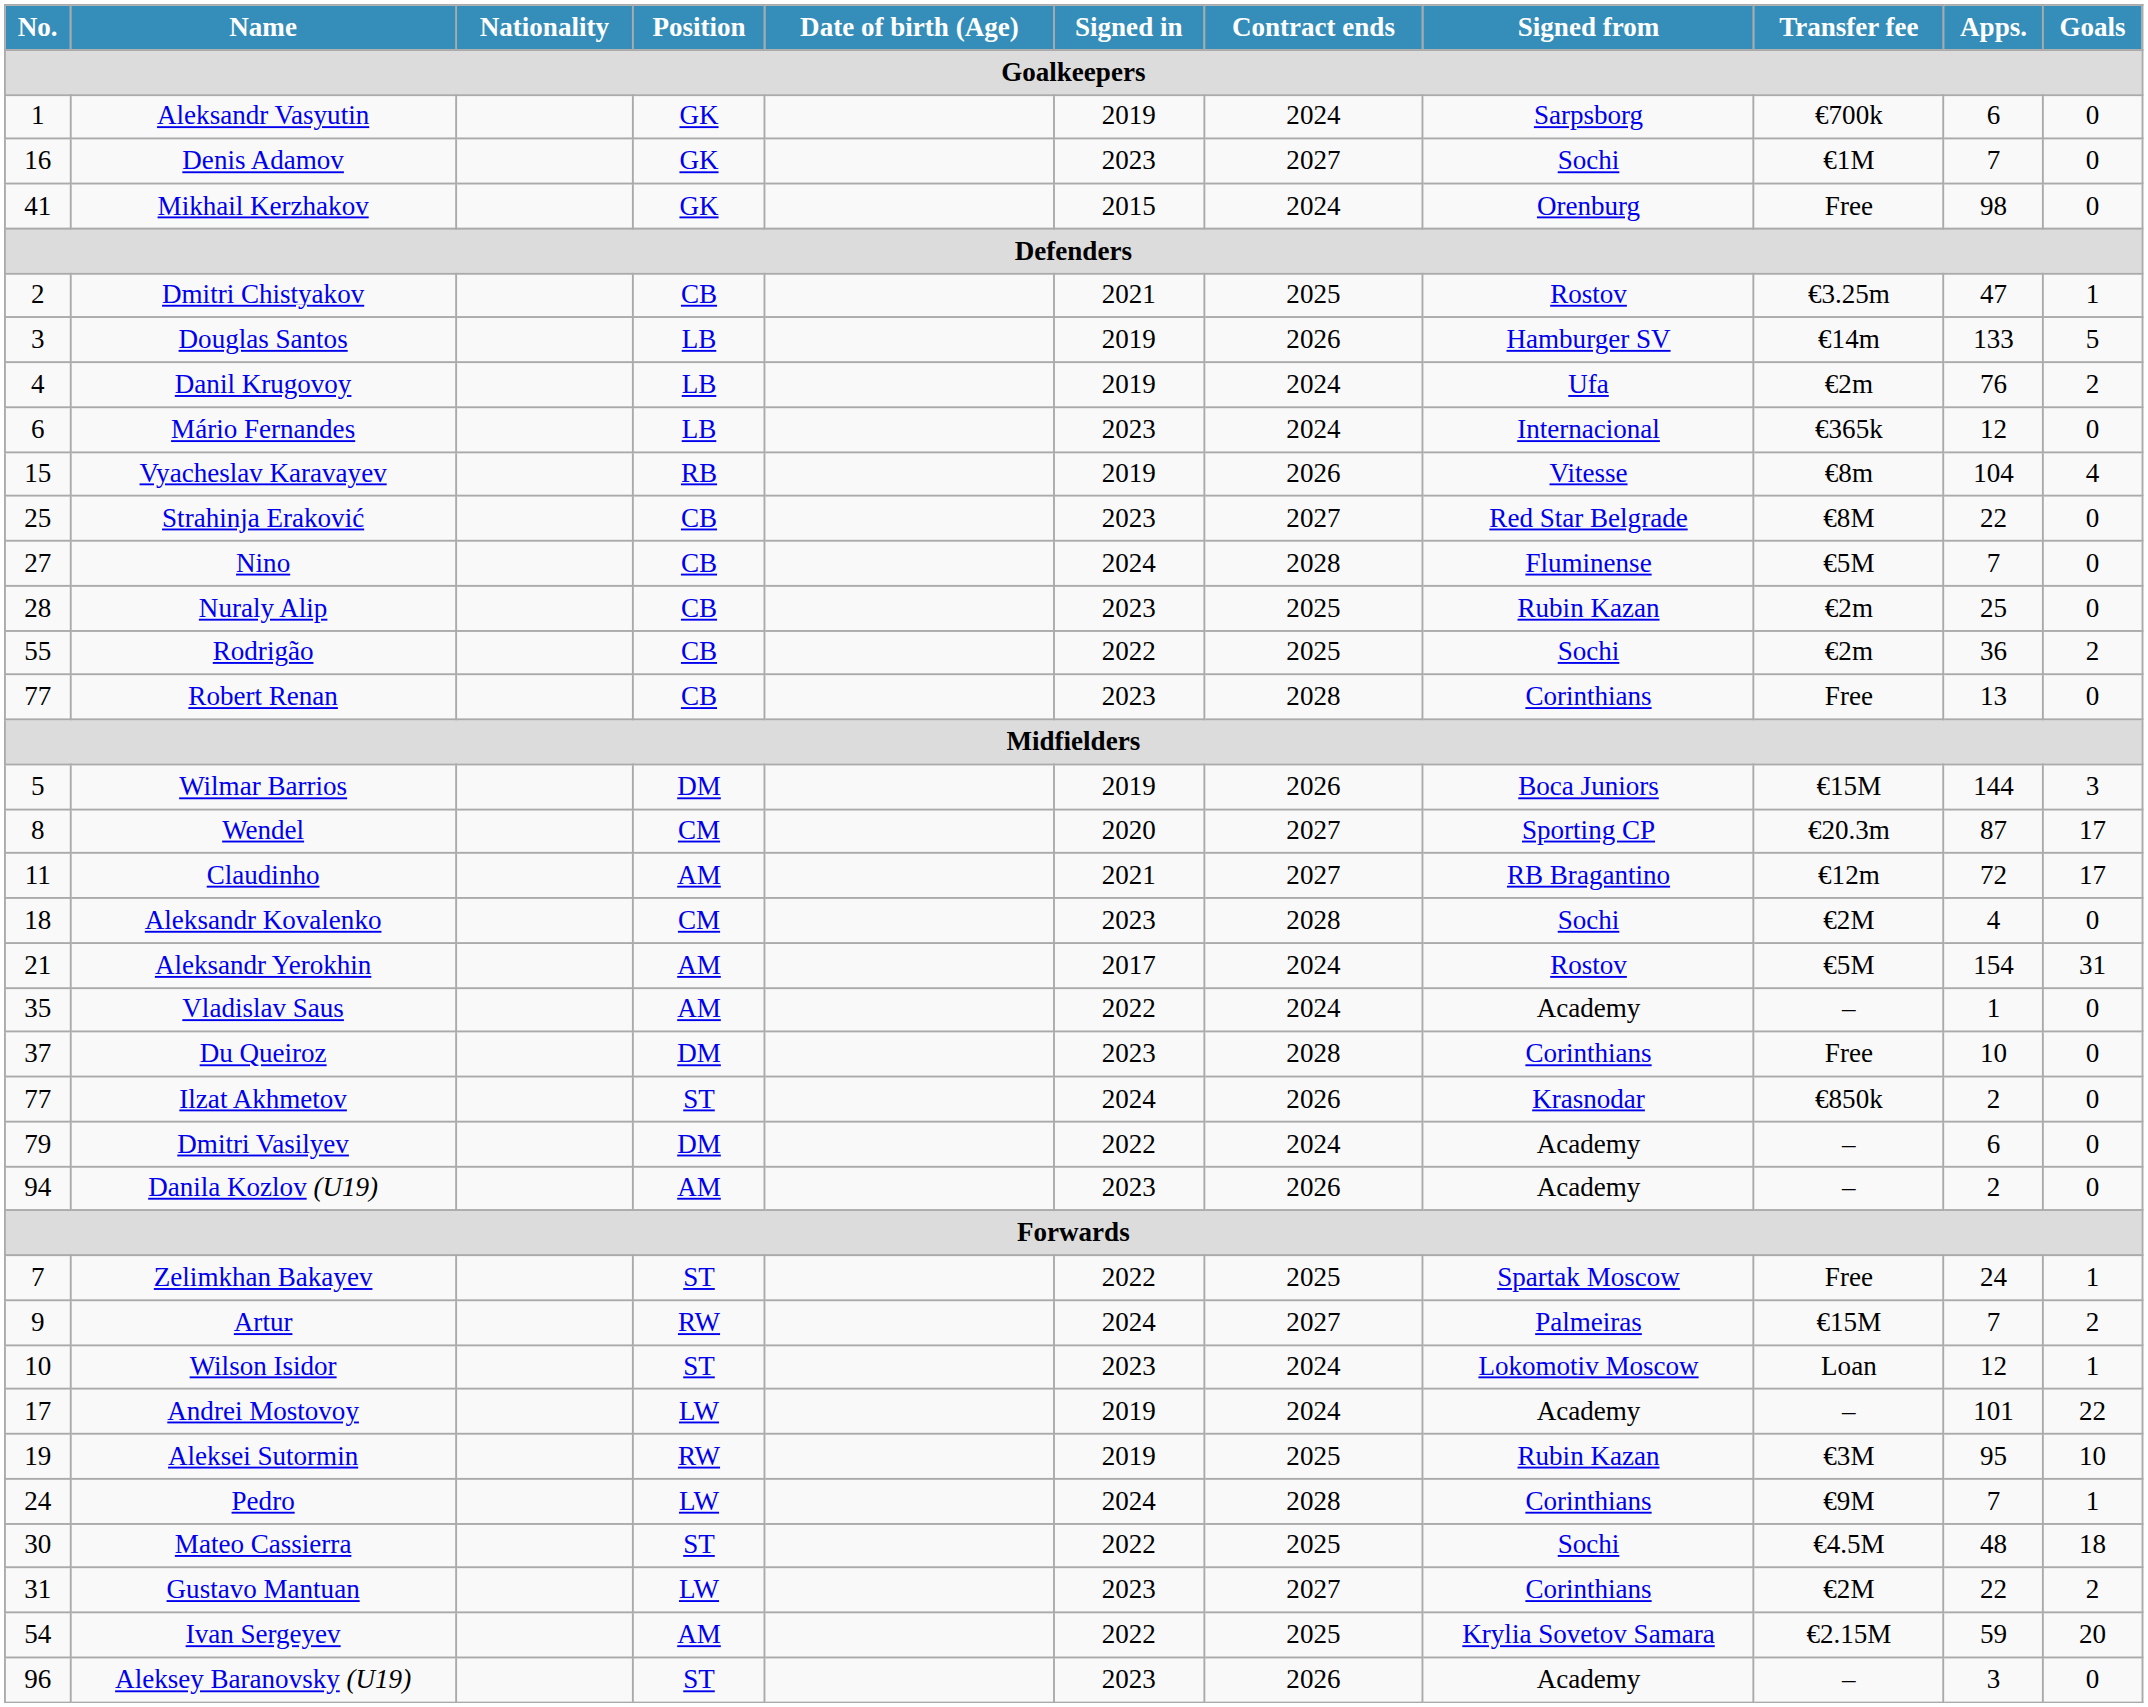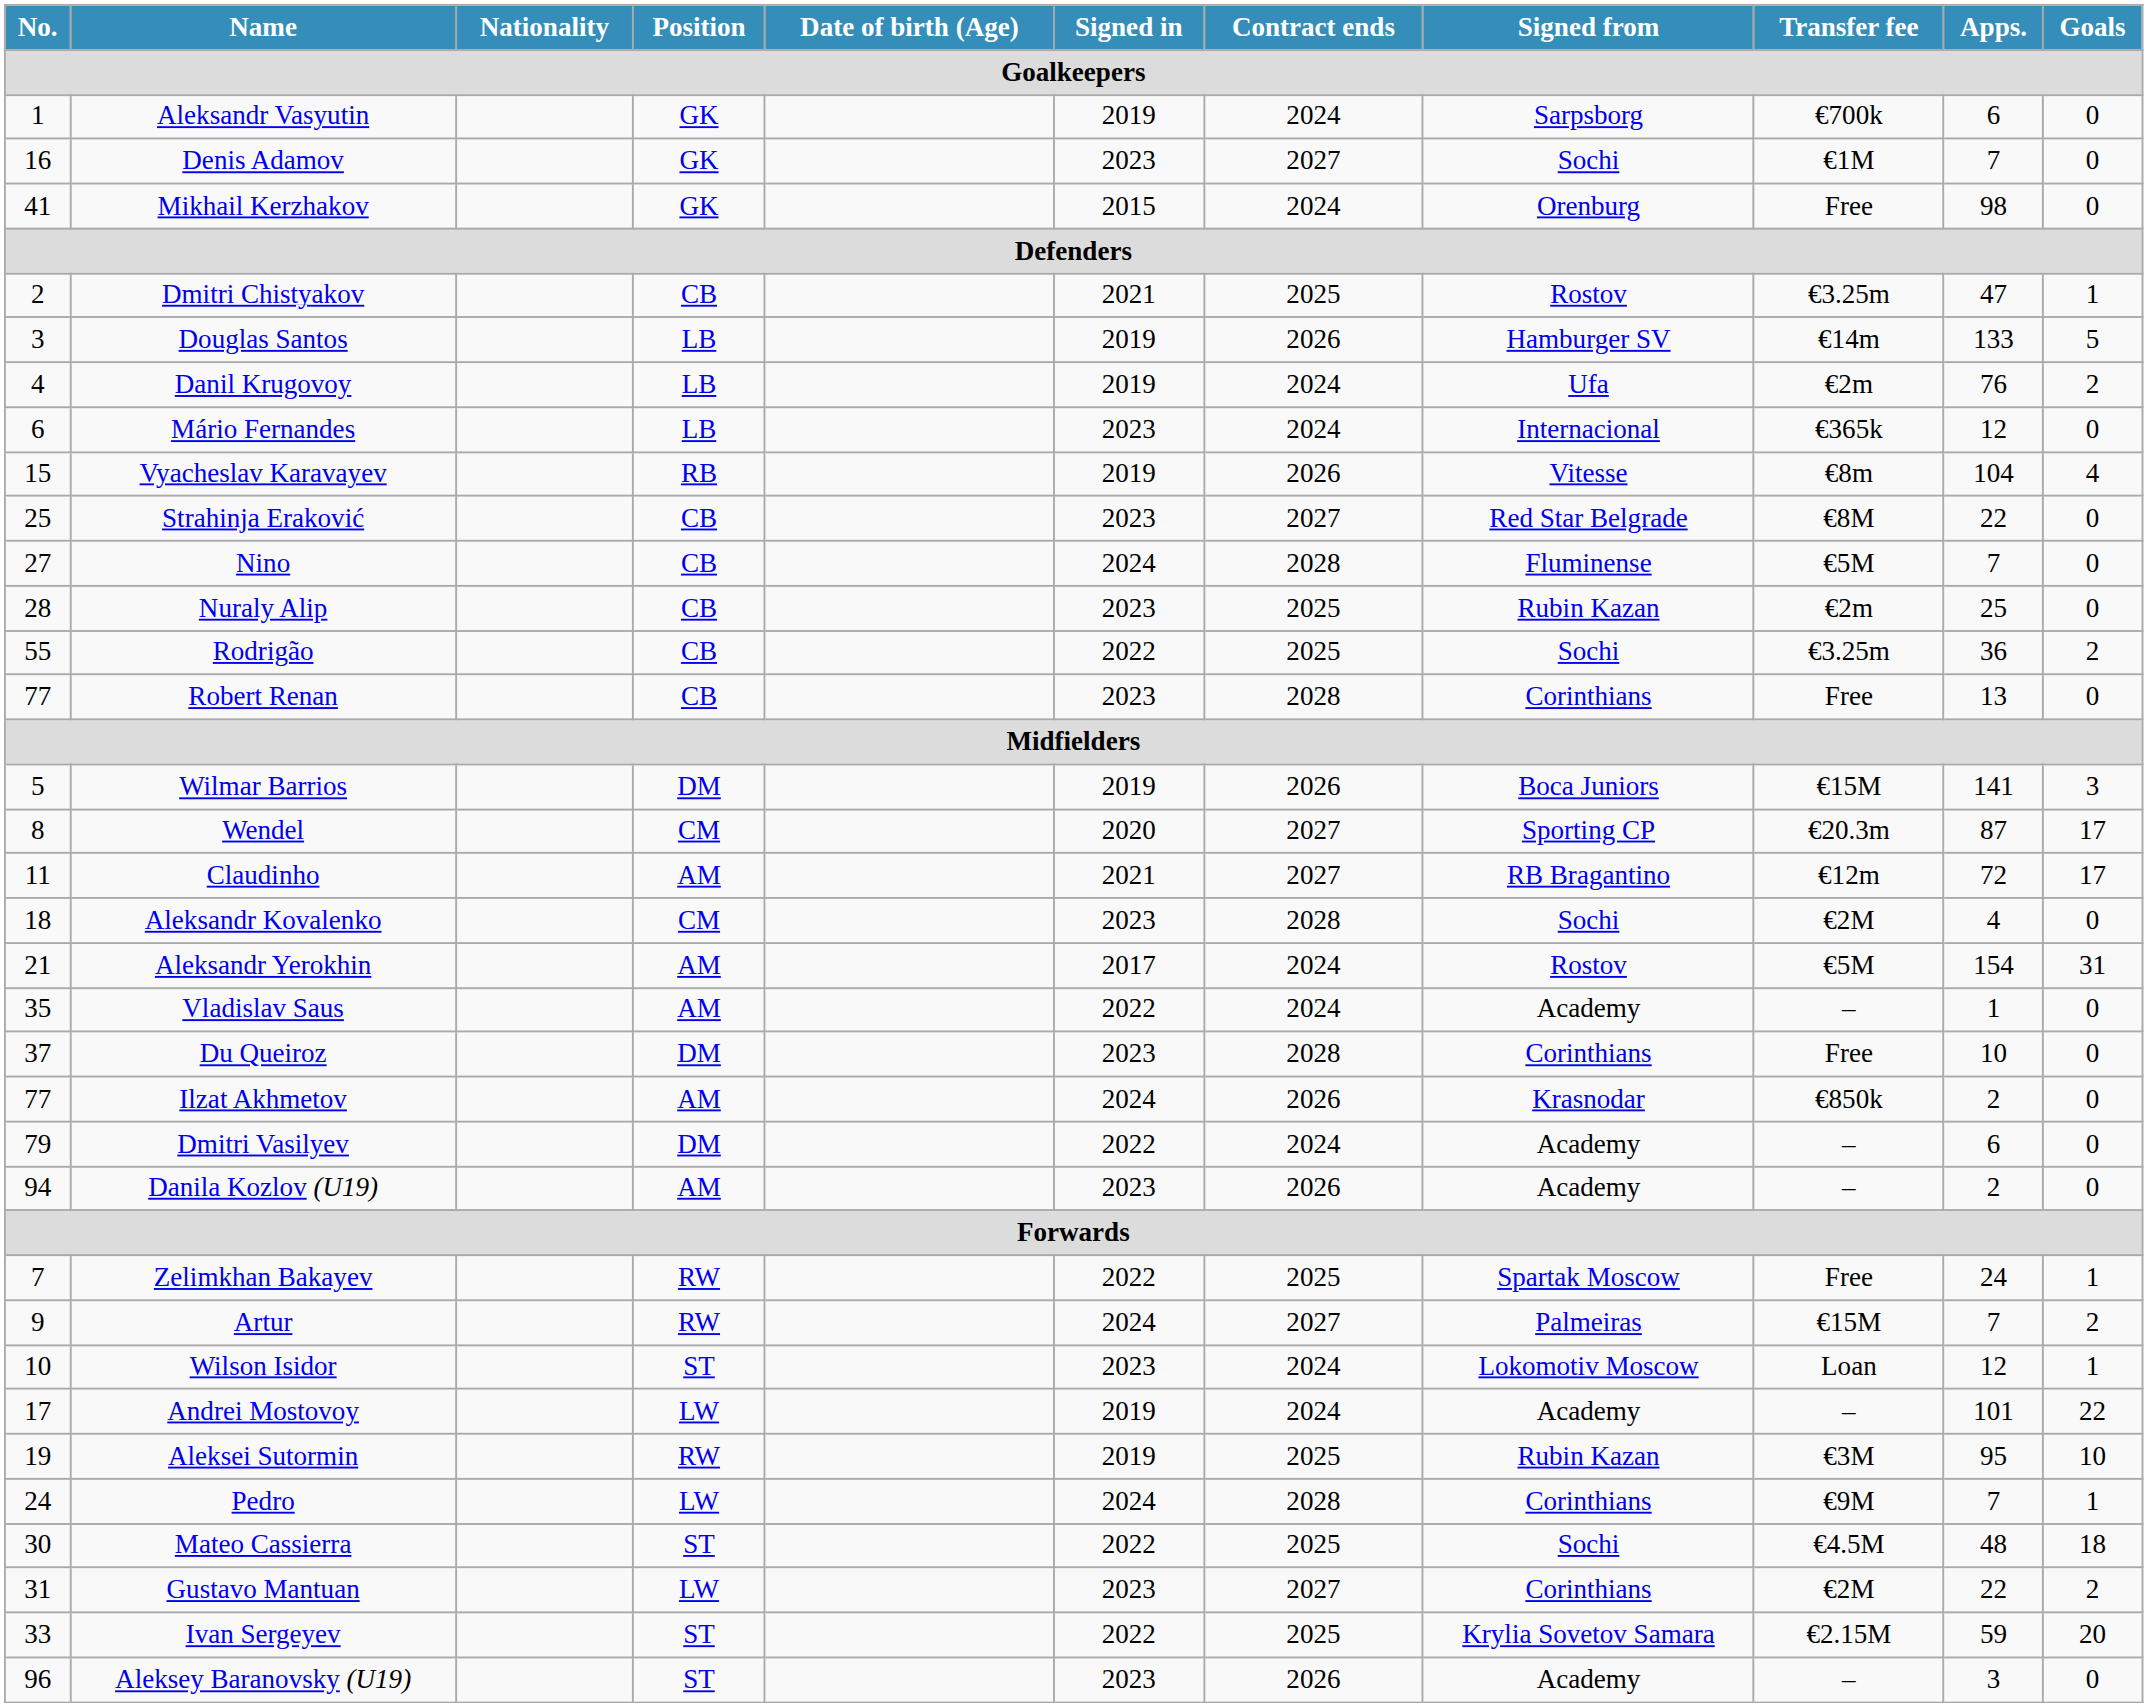Rodrigão | Transfer fee: €2m -> €3.25m
Wilmar Barrios | Apps.: 144 -> 141
Ilzat Akhmetov | Position: ST -> AM
Zelimkhan Bakayev | Position: ST -> RW
Ivan Sergeyev | No.: 54 -> 33
Ivan Sergeyev | Position: AM -> ST
